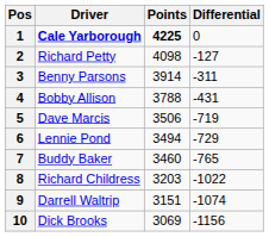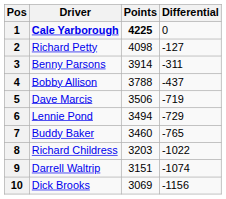4 | Differential: -431 -> -437
